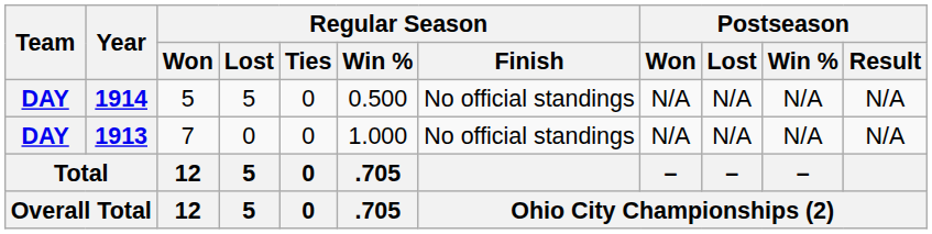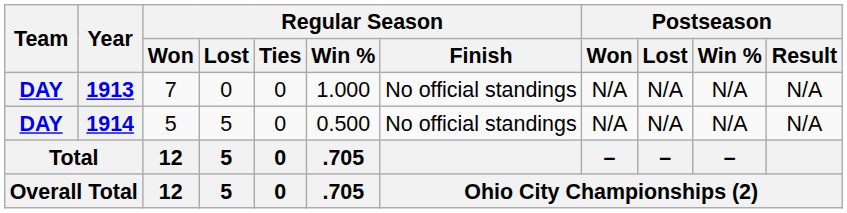rows swapped: 1913 <-> 1914
